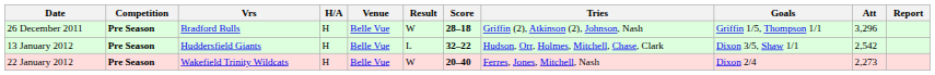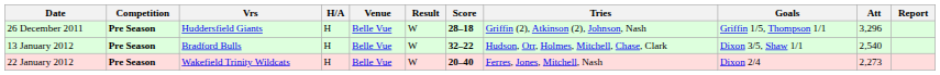26 December 2011 | Vrs: Bradford Bulls -> Huddersfield Giants
13 January 2012 | Vrs: Huddersfield Giants -> Bradford Bulls
13 January 2012 | Result: L -> W
13 January 2012 | Att: 2,542 -> 2,540
